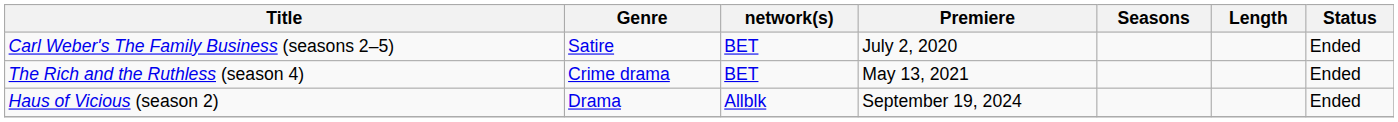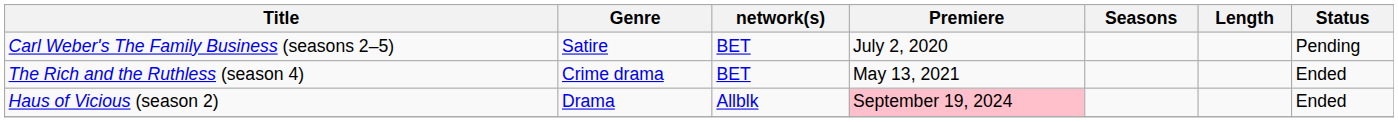Carl Weber's The Family Business (seasons 2–5) | Status: Ended -> Pending
Haus of Vicious (season 2) | Premiere: no background -> pink background
